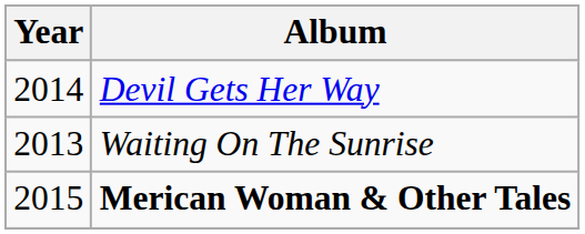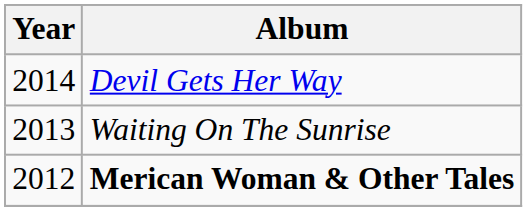Merican Woman & Other Tales | Year: 2015 -> 2012
